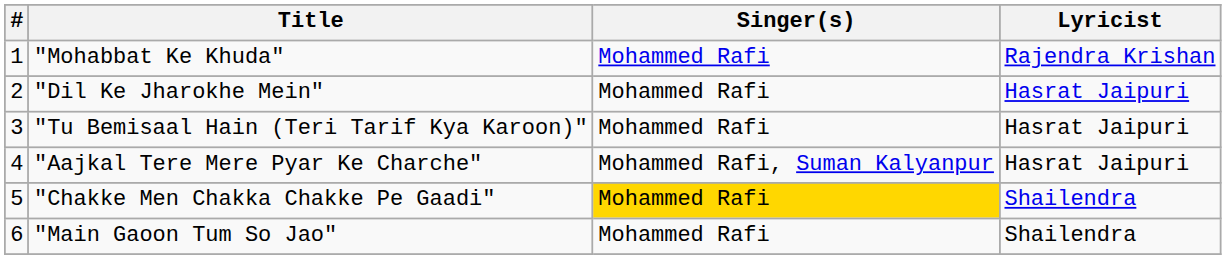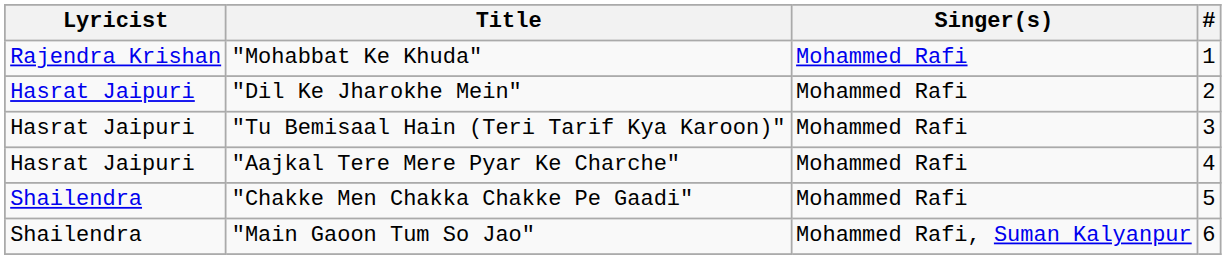columns swapped: # <-> Lyricist
"Aajkal Tere Mere Pyar Ke Charche" | Singer(s): Mohammed Rafi, Suman Kalyanpur -> Mohammed Rafi
"Chakke Men Chakka Chakke Pe Gaadi" | Singer(s): gold background -> no background
"Main Gaoon Tum So Jao" | Singer(s): Mohammed Rafi -> Mohammed Rafi, Suman Kalyanpur
